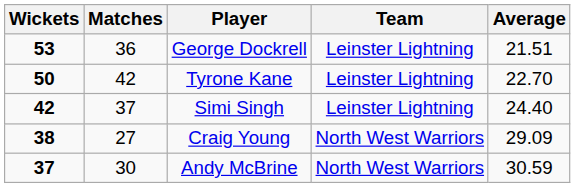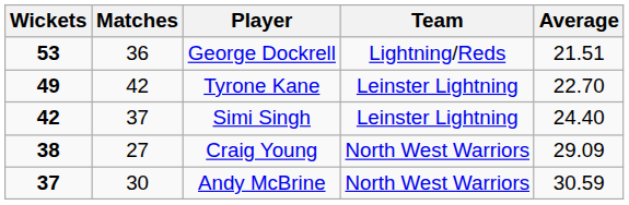George Dockrell | Team: Leinster Lightning -> Lightning/Reds
Tyrone Kane | Wickets: 50 -> 49
